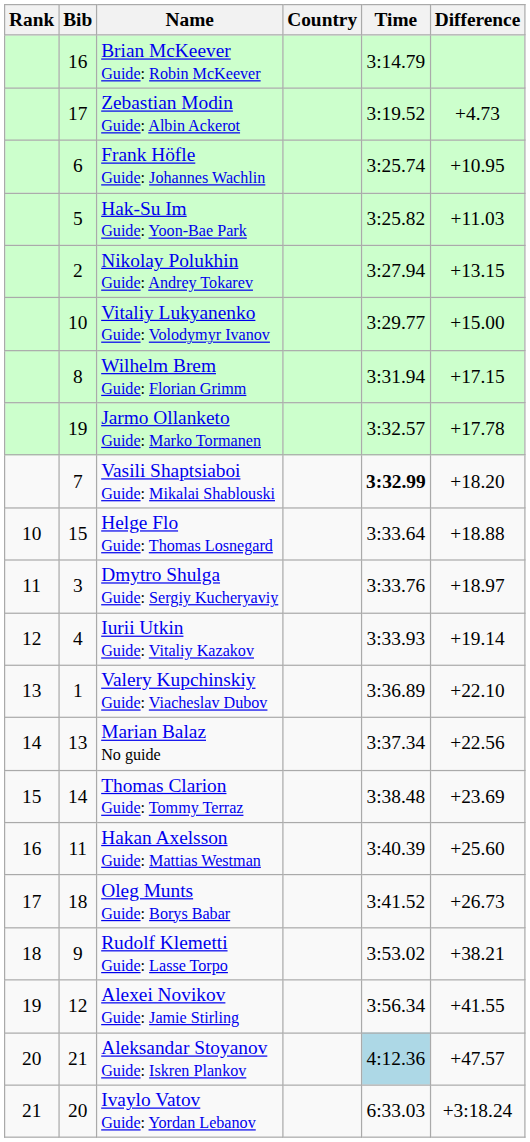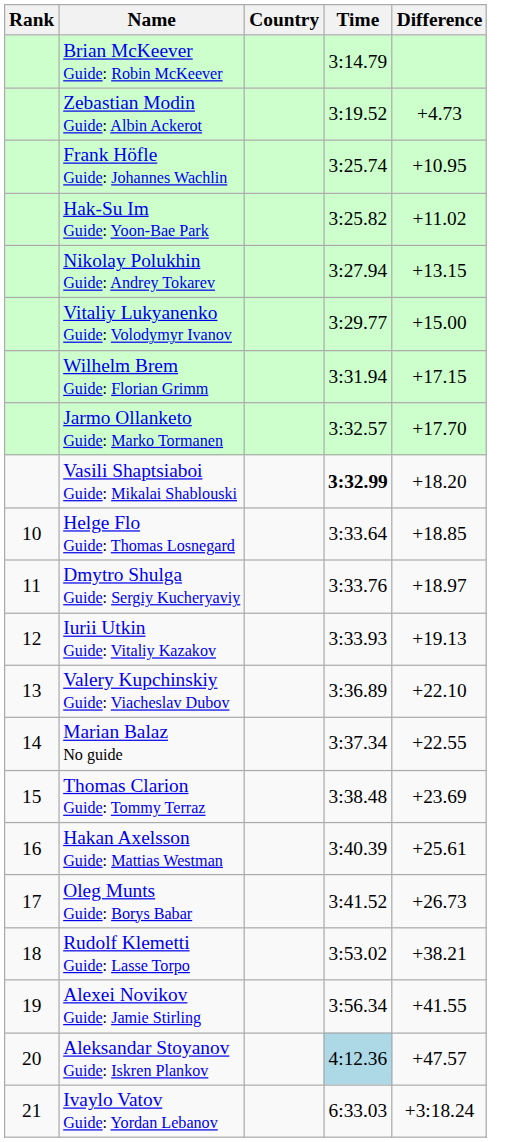- column: Bib | 16 | 17 | 6 | 5 | 2 | 10 | 8 | 19 | 7 | 15 | 3 | 4 | 1 | 13 | 14 | 11 | 18 | 9 | 12 | 21 | 20
Hak-Su Im Guide: Yoon-Bae Park | Difference: +11.03 -> +11.02
Jarmo Ollanketo Guide: Marko Tormanen | Difference: +17.78 -> +17.70
Helge Flo Guide: Thomas Losnegard | Difference: +18.88 -> +18.85
Iurii Utkin Guide: Vitaliy Kazakov | Difference: +19.14 -> +19.13
Marian Balaz No guide | Difference: +22.56 -> +22.55
Hakan Axelsson Guide: Mattias Westman | Difference: +25.60 -> +25.61
